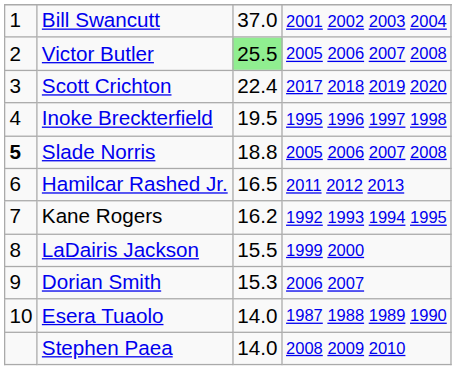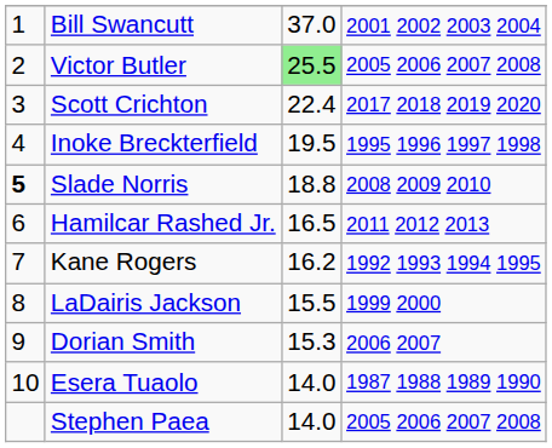Slade Norris | column 4: 2005 2006 2007 2008 -> 2008 2009 2010
Stephen Paea | column 4: 2008 2009 2010 -> 2005 2006 2007 2008
